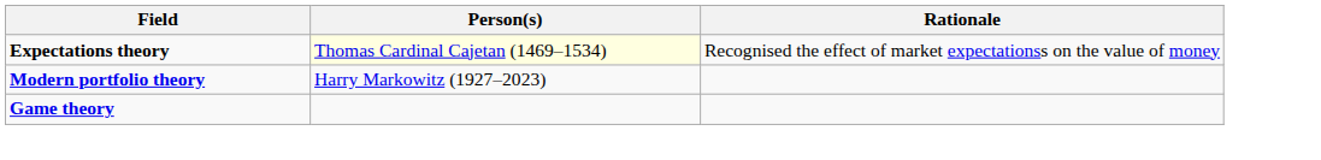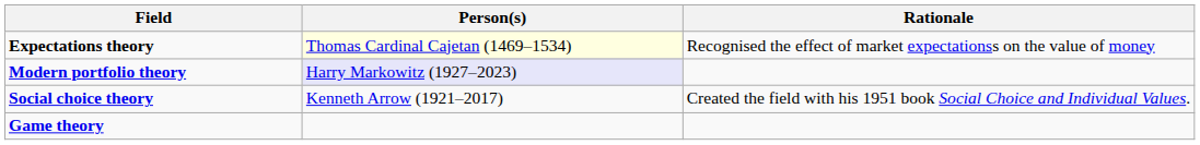Modern portfolio theory | Person(s): no background -> lavender background
+ row: Social choice theory | Kenneth Arrow (1921–2017) | Created the field with his 1951 book Social Choice and Individual Values.
